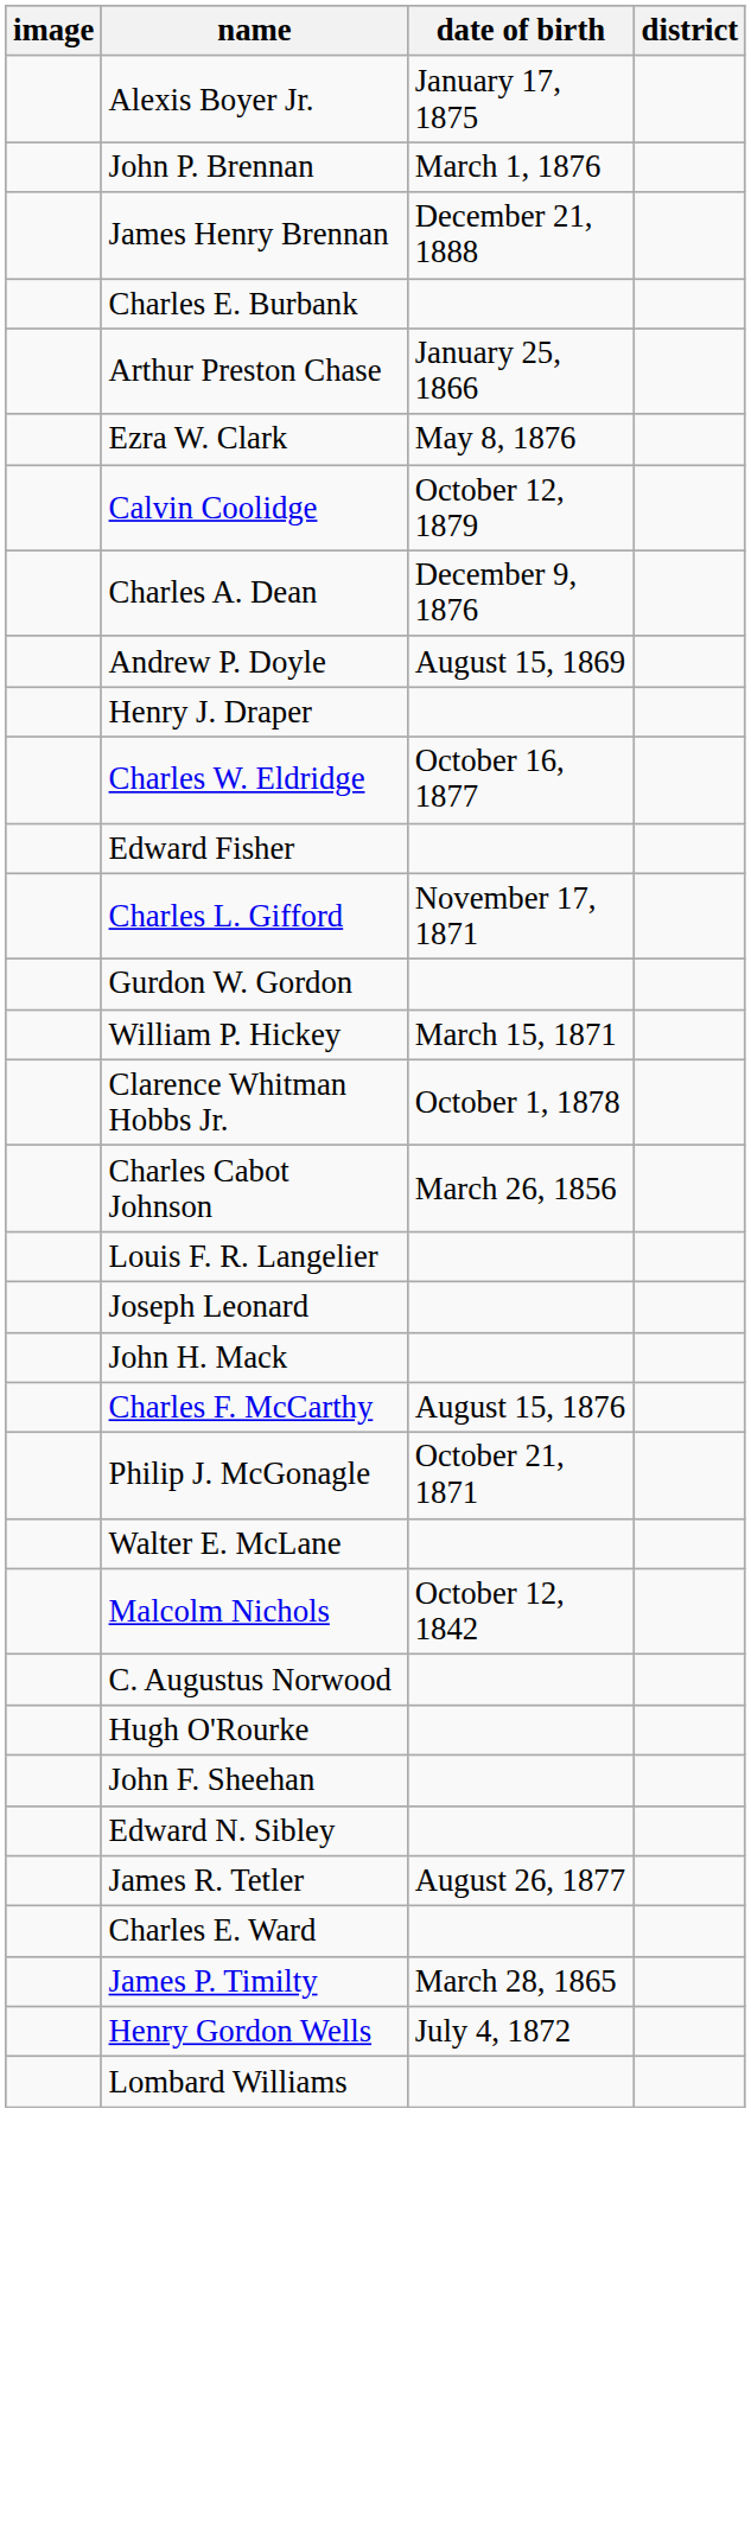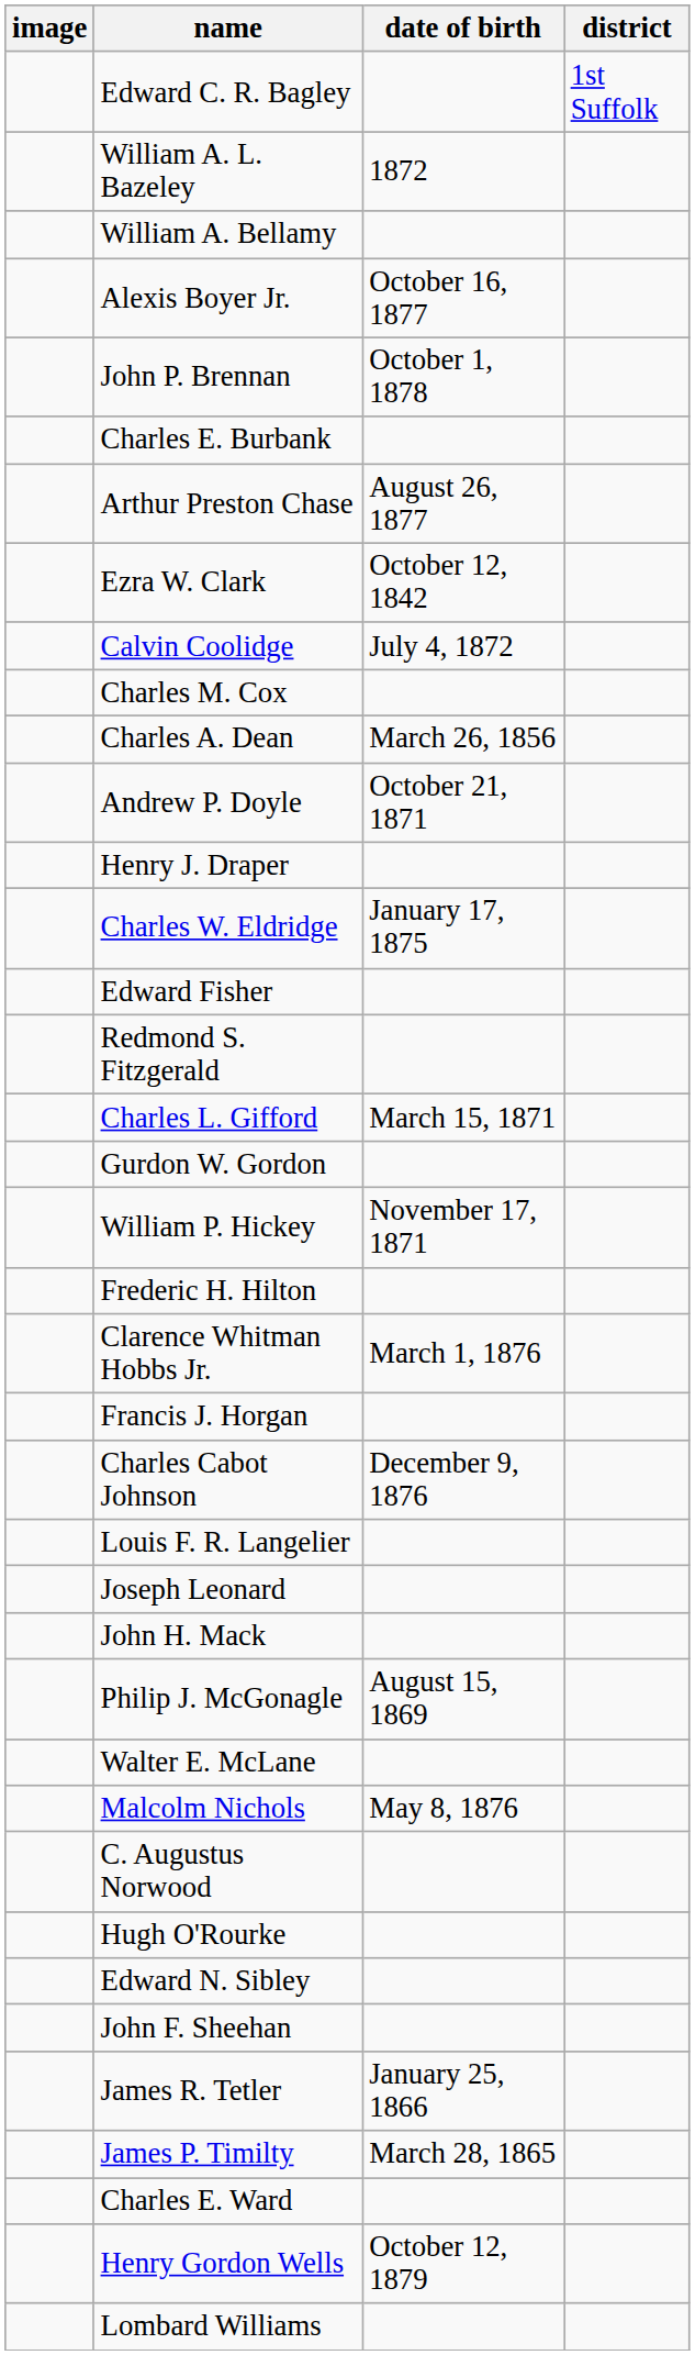+ row: Edward C. R. Bagley | 1st Suffolk
+ row: William A. L. Bazeley | 1872
+ row: William A. Bellamy
Alexis Boyer Jr. | date of birth: January 17, 1875 -> October 16, 1877
John P. Brennan | date of birth: March 1, 1876 -> October 1, 1878
- row: James Henry Brennan | December 21, 1888
Arthur Preston Chase | date of birth: January 25, 1866 -> August 26, 1877
Ezra W. Clark | date of birth: May 8, 1876 -> October 12, 1842
Calvin Coolidge | date of birth: October 12, 1879 -> July 4, 1872
+ row: Charles M. Cox
Charles A. Dean | date of birth: December 9, 1876 -> March 26, 1856
Andrew P. Doyle | date of birth: August 15, 1869 -> October 21, 1871
Charles W. Eldridge | date of birth: October 16, 1877 -> January 17, 1875
+ row: Redmond S. Fitzgerald
Charles L. Gifford | date of birth: November 17, 1871 -> March 15, 1871
William P. Hickey | date of birth: March 15, 1871 -> November 17, 1871
+ row: Frederic H. Hilton
Clarence Whitman Hobbs Jr. | date of birth: October 1, 1878 -> March 1, 1876
+ row: Francis J. Horgan
Charles Cabot Johnson | date of birth: March 26, 1856 -> December 9, 1876
- row: Charles F. McCarthy | August 15, 1876
Philip J. McGonagle | date of birth: October 21, 1871 -> August 15, 1869
Malcolm Nichols | date of birth: October 12, 1842 -> May 8, 1876
rows swapped: John F. Sheehan <-> Edward N. Sibley
James R. Tetler | date of birth: August 26, 1877 -> January 25, 1866
rows swapped: James P. Timilty <-> Charles E. Ward
Henry Gordon Wells | date of birth: July 4, 1872 -> October 12, 1879
